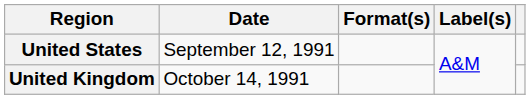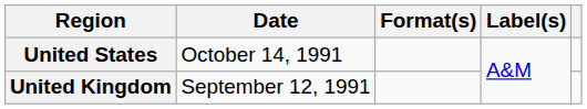United States | Date: September 12, 1991 -> October 14, 1991
United Kingdom | Date: October 14, 1991 -> September 12, 1991
